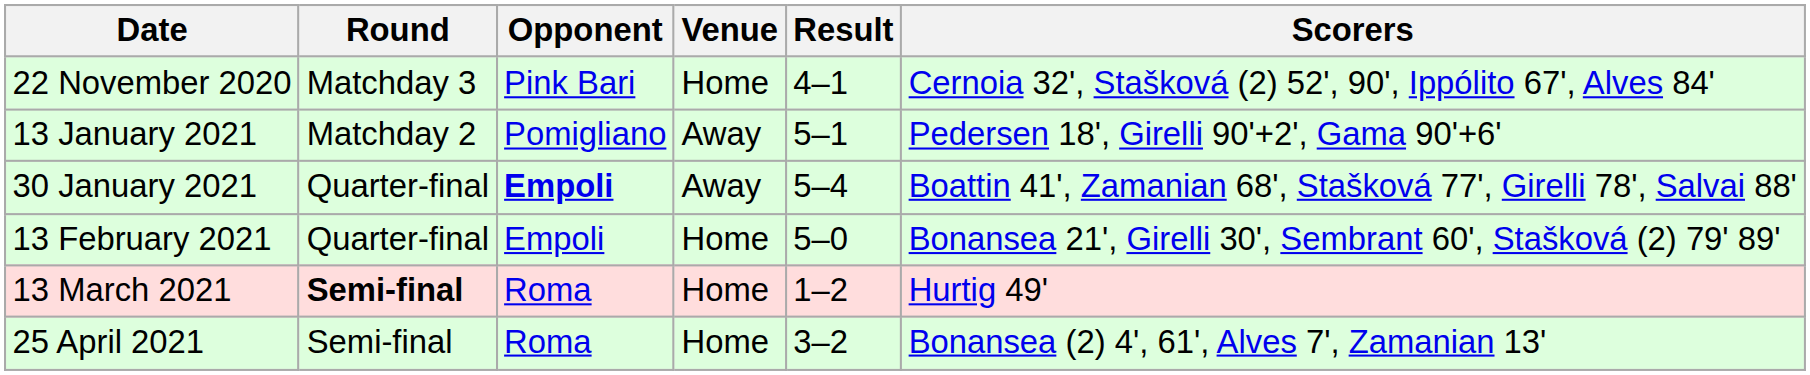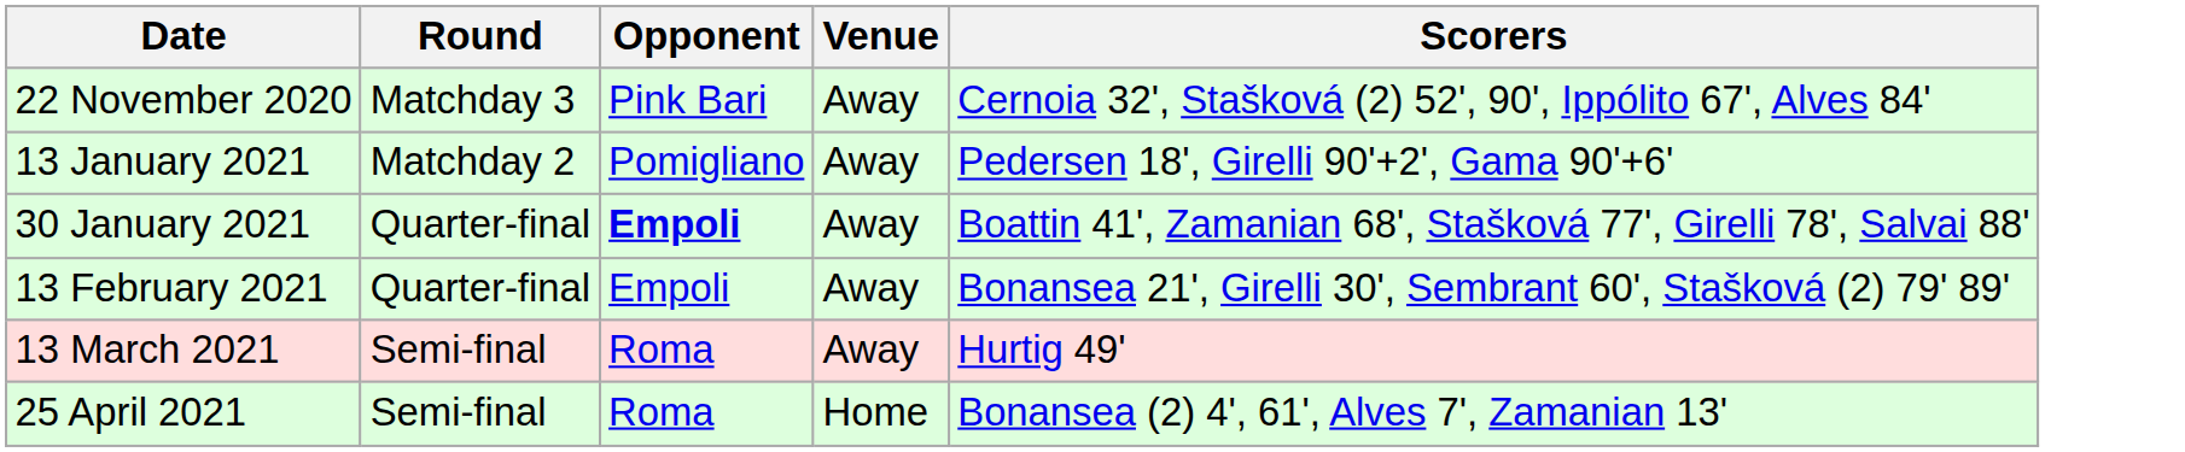- column: Result | 4–1 | 5–1 | 5–4 | 5–0 | 1–2 | 3–2
22 November 2020 | Venue: Home -> Away
13 February 2021 | Venue: Home -> Away
13 March 2021 | Round: bold -> normal
13 March 2021 | Venue: Home -> Away
